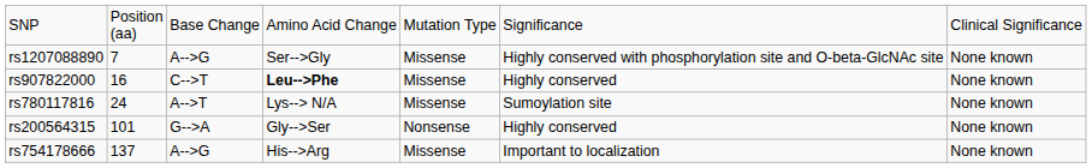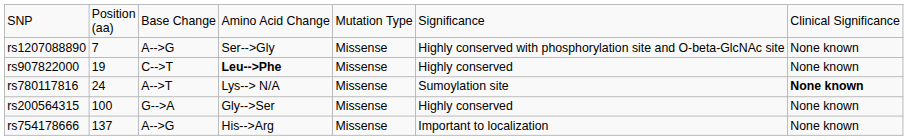rs907822000 | column 2: 16 -> 19
rs780117816 | column 7: normal -> bold
rs200564315 | column 2: 101 -> 100
rs200564315 | column 5: Nonsense -> Missense
